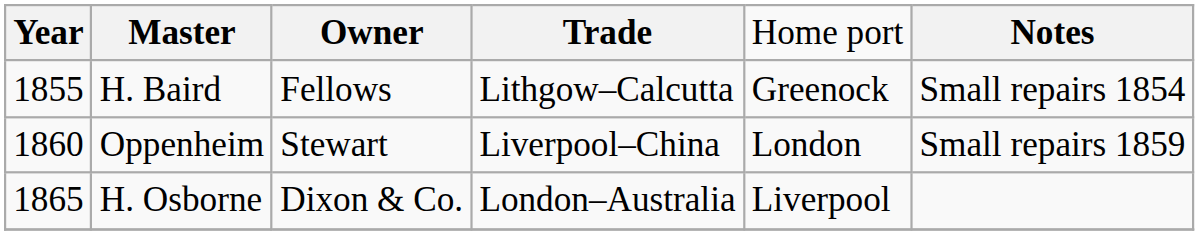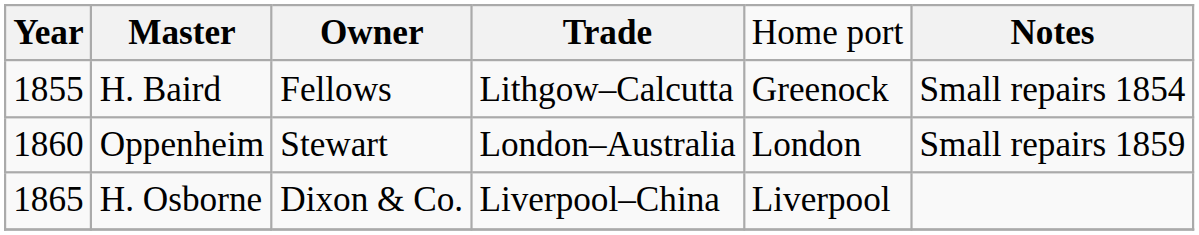Oppenheim | column 4: Liverpool–China -> London–Australia
H. Osborne | column 4: London–Australia -> Liverpool–China
